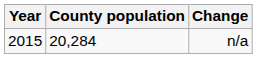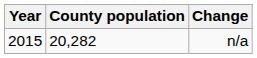n/a | County population: 20,284 -> 20,282
